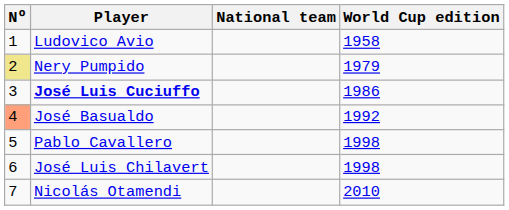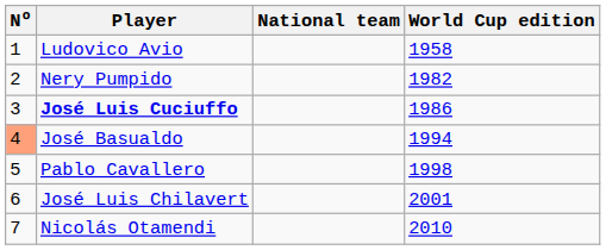Nery Pumpido | Nº: khaki background -> no background
Nery Pumpido | World Cup edition: 1979 -> 1982
José Basualdo | World Cup edition: 1992 -> 1994
José Luis Chilavert | World Cup edition: 1998 -> 2001
